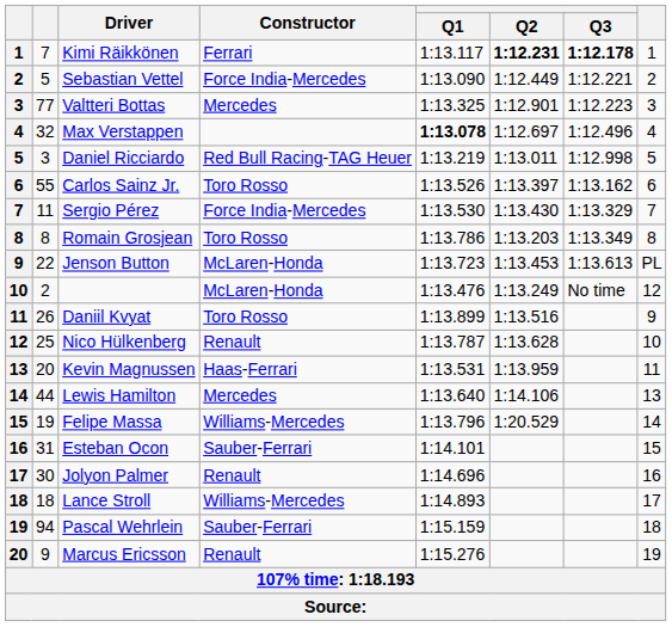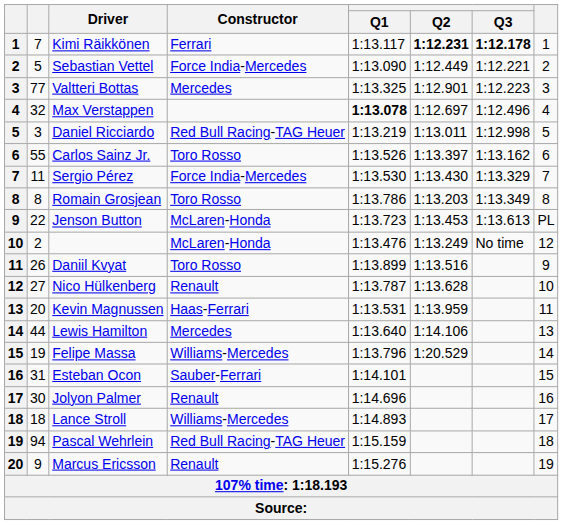Nico Hülkenberg | column 2: 25 -> 27
Pascal Wehrlein | Constructor: Sauber-Ferrari -> Red Bull Racing-TAG Heuer
